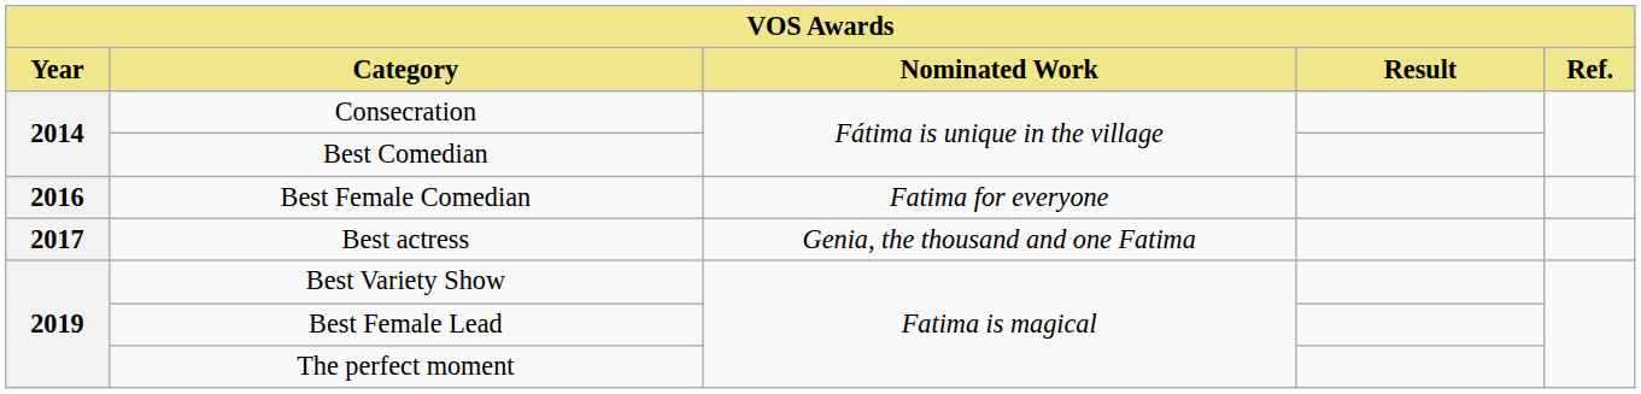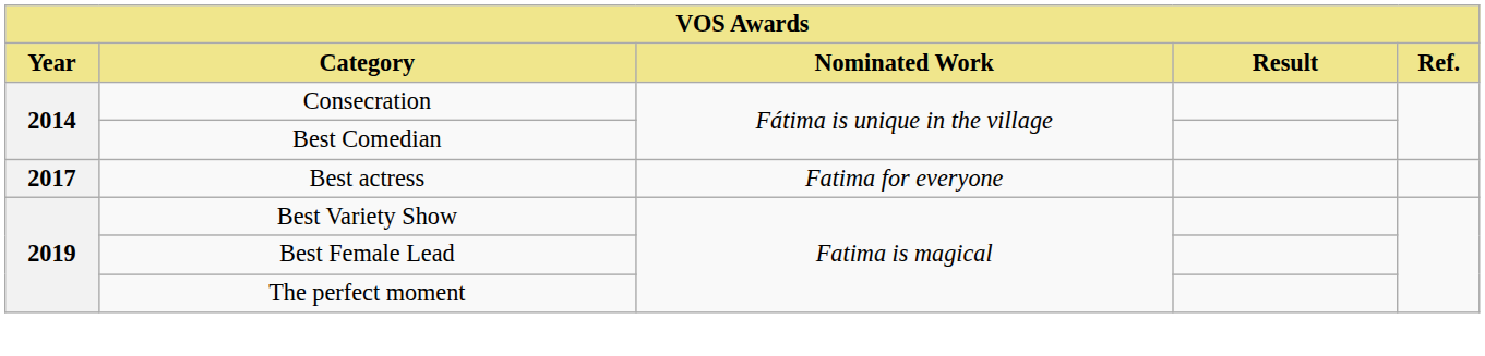- row: 2016 | Best Female Comedian | Fatima for everyone
Best actress | Nominated Work: Genia, the thousand and one Fatima -> Fatima for everyone
